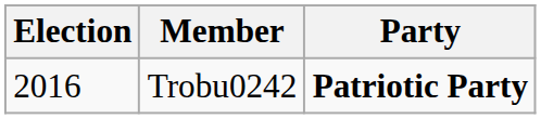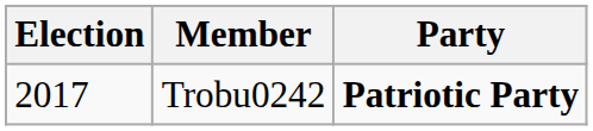Trobu0242 | Election: 2016 -> 2017
